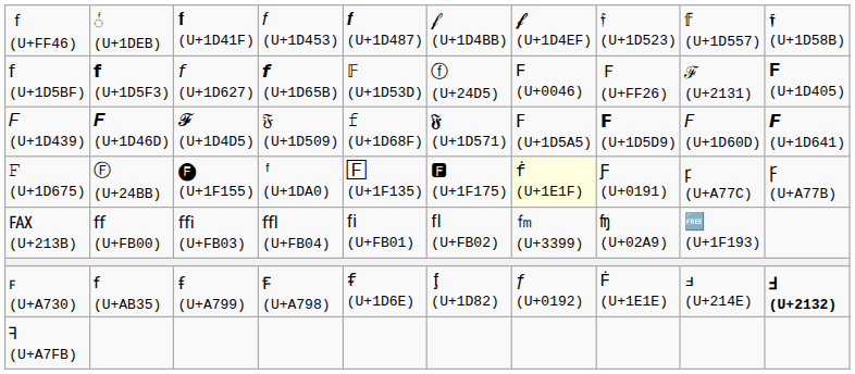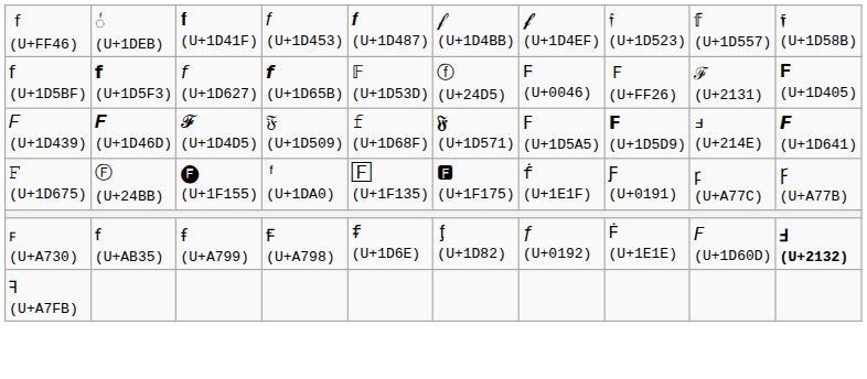𝐹 (U+1D439) | column 9: 𝘍 (U+1D60D) -> ⅎ (U+214E)
𝙵 (U+1D675) | column 7: lightyellow background -> no background
- row: ℻ (U+213B) | ﬀ (U+FB00) | ﬃ (U+FB03) | ﬄ (U+FB04) | ﬁ (U+FB01) | ﬂ (U+FB02) | ㎙ (U+3399) | ʩ (U+02A9) | 🆓 (U+1F193)
ꜰ (U+A730) | column 9: ⅎ (U+214E) -> 𝘍 (U+1D60D)
